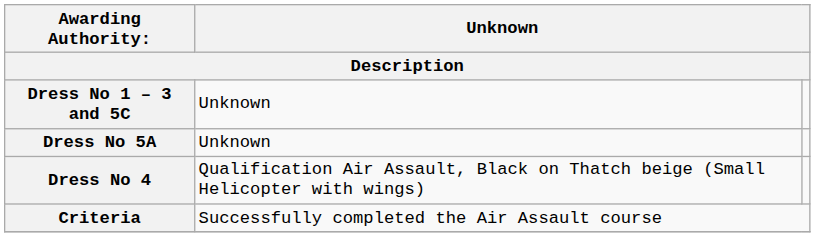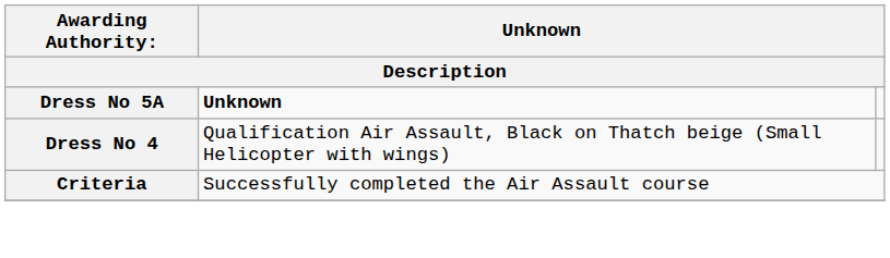- row: Dress No 1 – 3 and 5C | Unknown
Dress No 5A | column 2: normal -> bold
